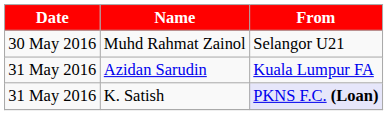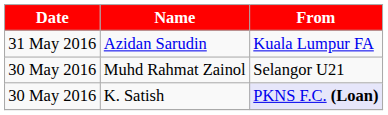rows swapped: Muhd Rahmat Zainol <-> Azidan Sarudin
K. Satish | Date: 31 May 2016 -> 30 May 2016
